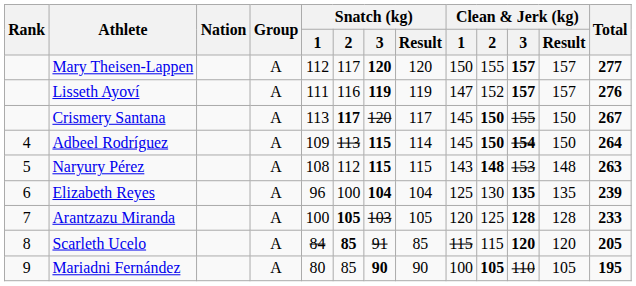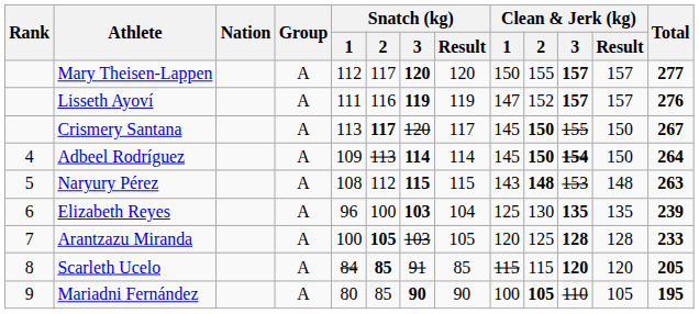Adbeel Rodríguez | Snatch (kg) / 3: 115 -> 114
Elizabeth Reyes | Snatch (kg) / 3: 104 -> 103
